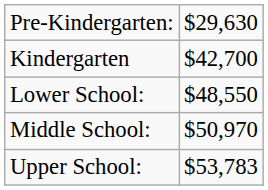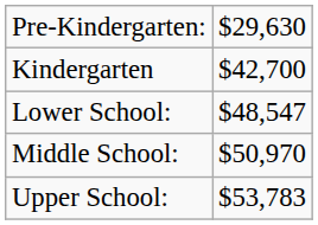Lower School: | column 2: $48,550 -> $48,547
